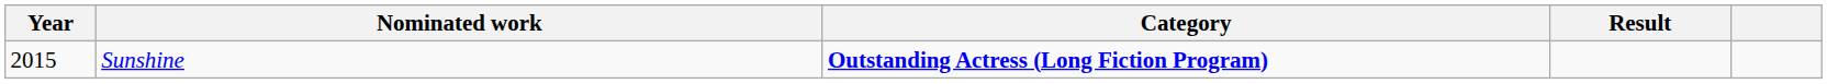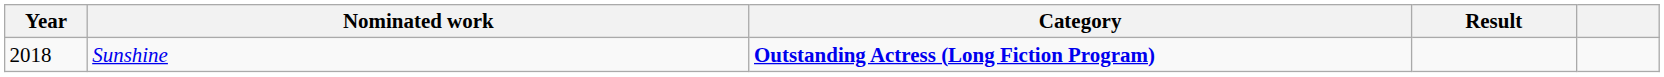Sunshine | Year: 2015 -> 2018
